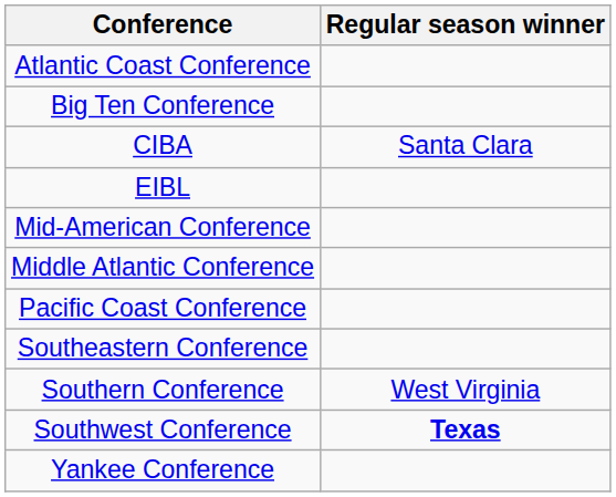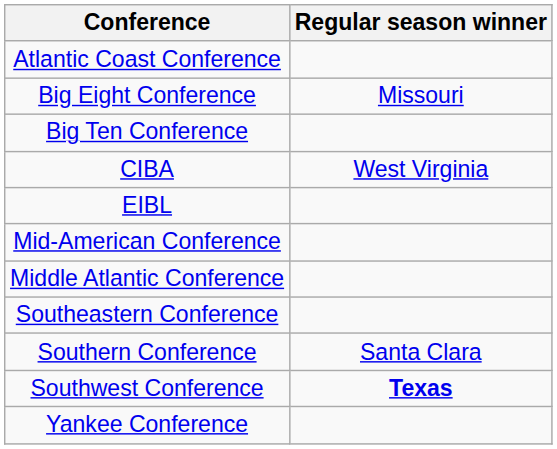+ row: Big Eight Conference | Missouri
CIBA | Regular season winner: Santa Clara -> West Virginia
- row: Pacific Coast Conference
Southern Conference | Regular season winner: West Virginia -> Santa Clara
